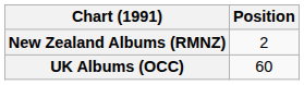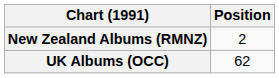UK Albums (OCC) | Position: 60 -> 62
